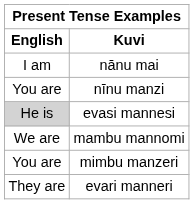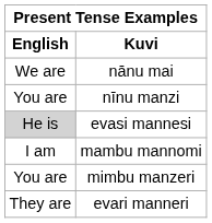nānu mai | English: I am -> We are
mambu mannomi | English: We are -> I am
